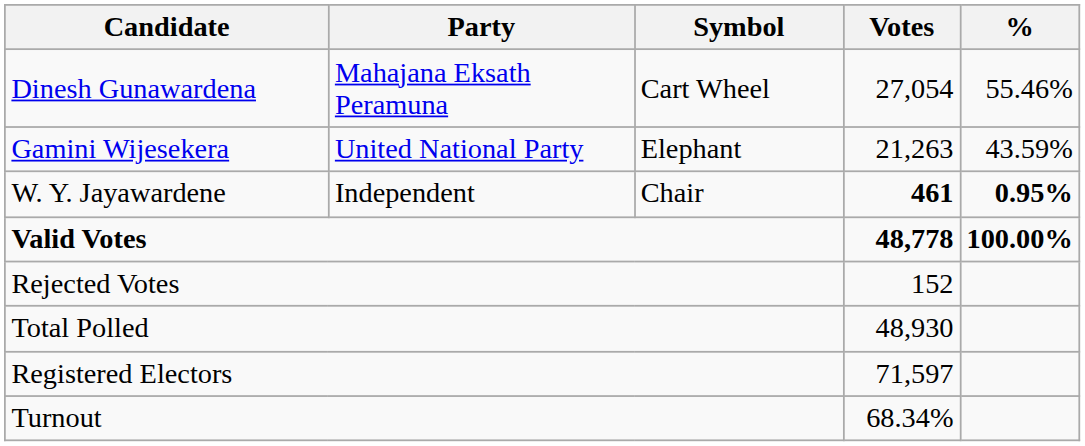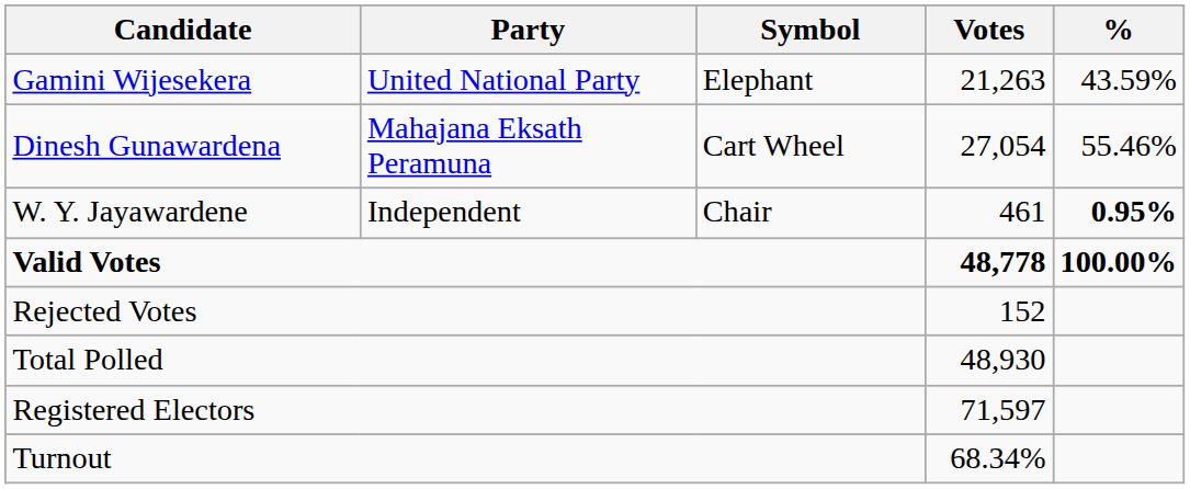rows swapped: Dinesh Gunawardena <-> Gamini Wijesekera
W. Y. Jayawardene | Votes: bold -> normal
